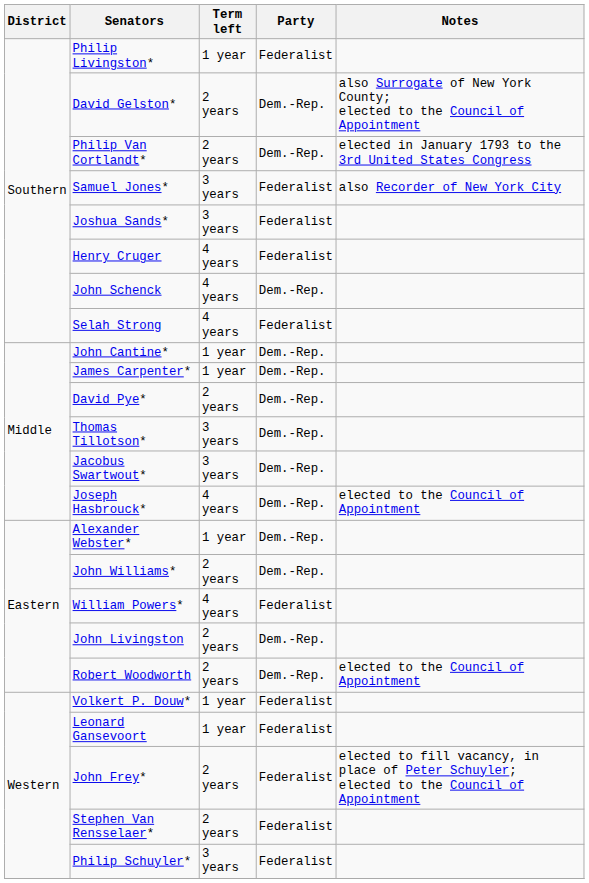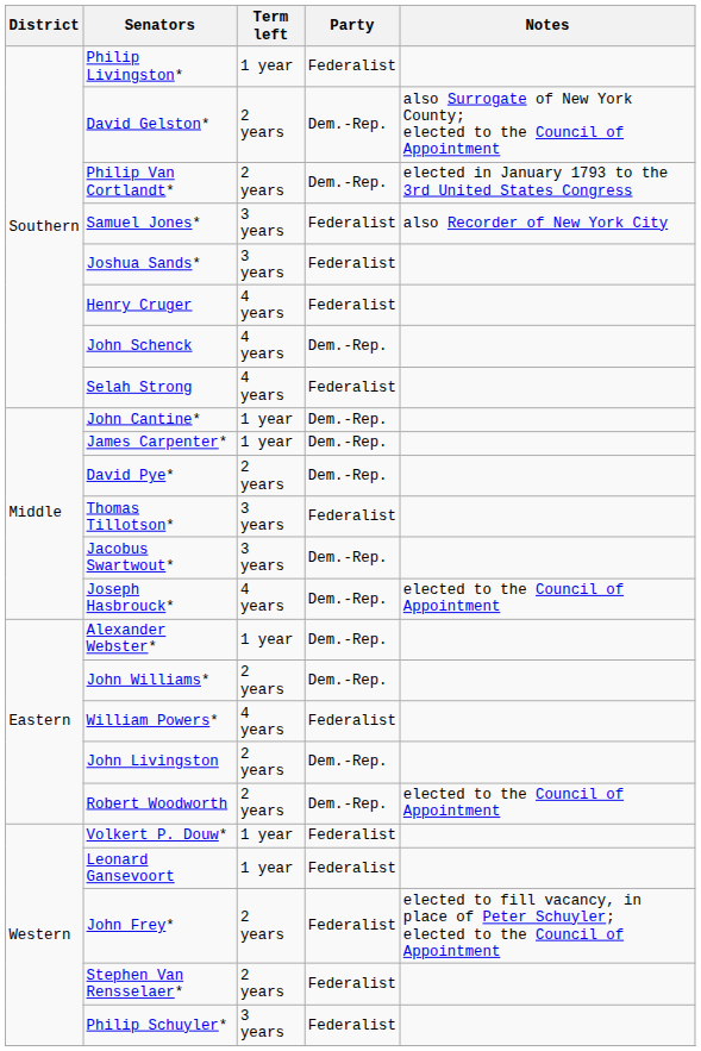Thomas Tillotson* | Party: Dem.-Rep. -> Federalist
